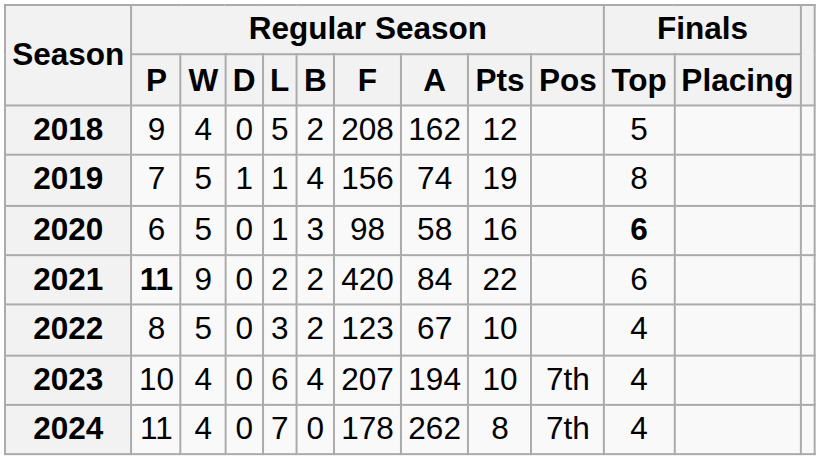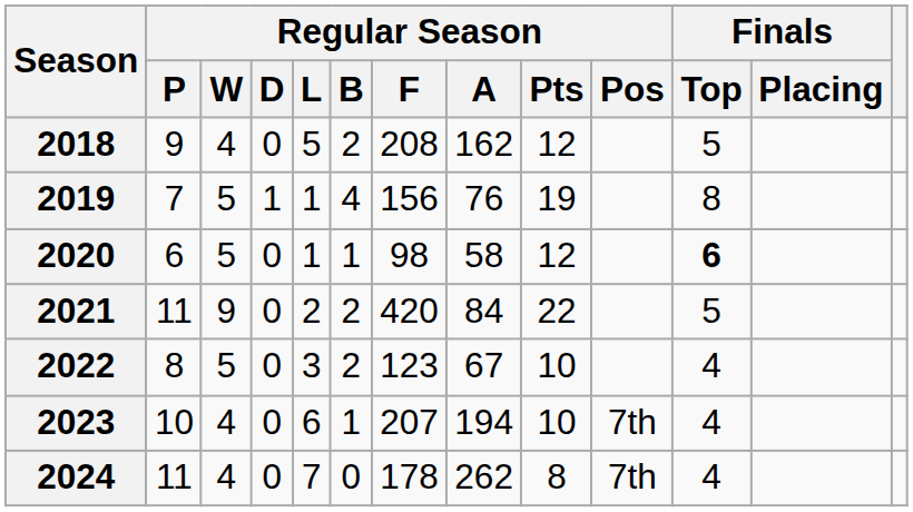2019 | Regular Season / A: 74 -> 76
2020 | Regular Season / B: 3 -> 1
2020 | Regular Season / Pts: 16 -> 12
2021 | Regular Season / P: bold -> normal
2021 | Finals / Top: 6 -> 5
2023 | Regular Season / B: 4 -> 1
